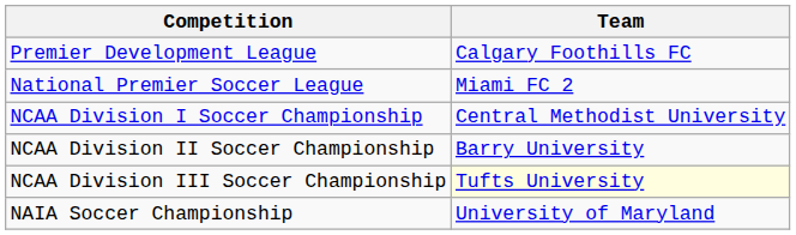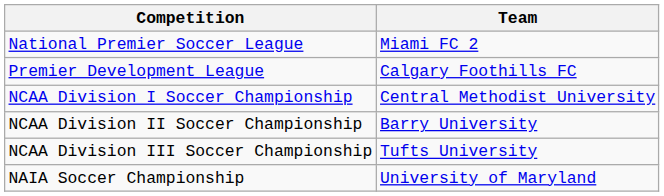rows swapped: Premier Development League <-> National Premier Soccer League
NCAA Division III Soccer Championship | Team: lightyellow background -> no background
